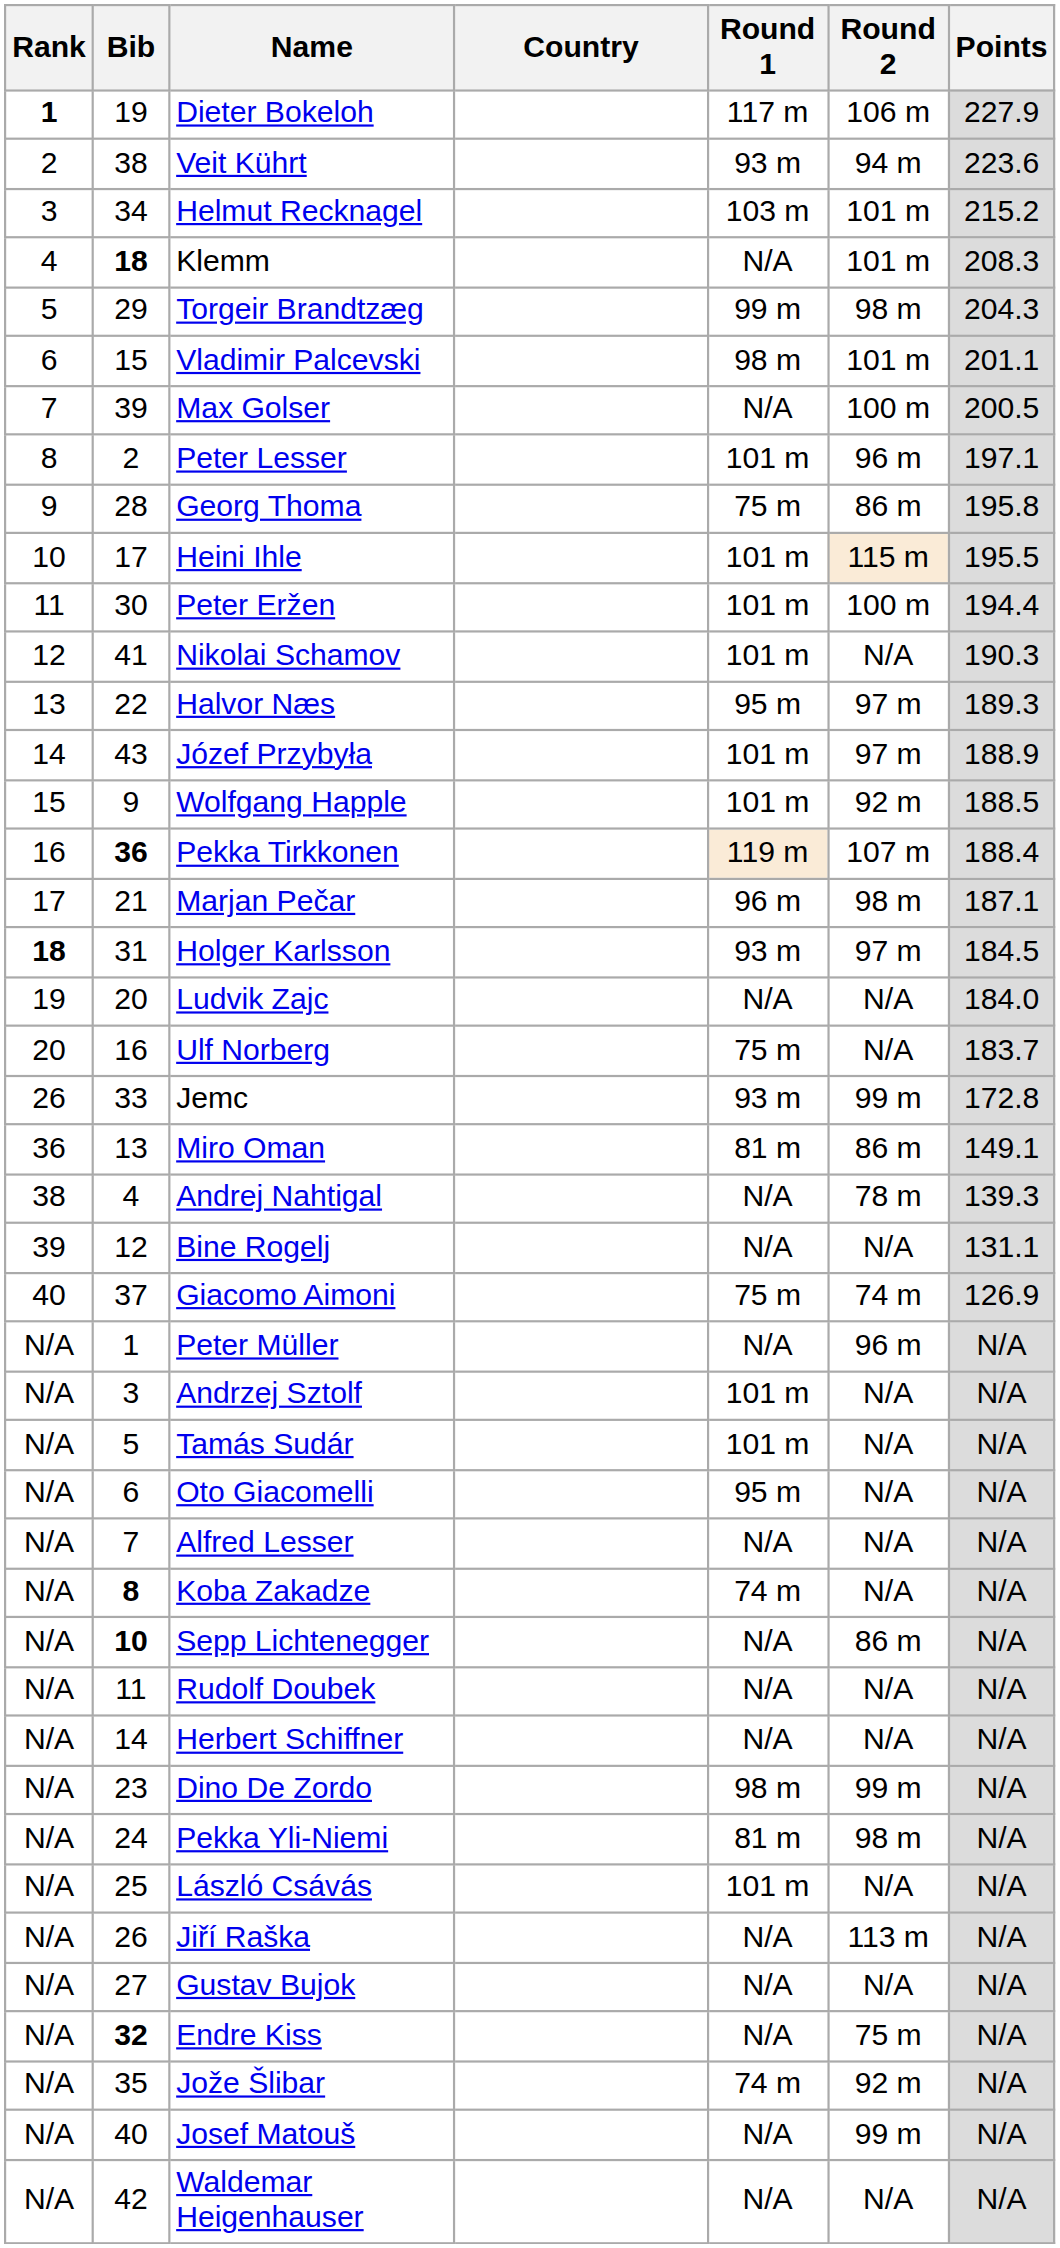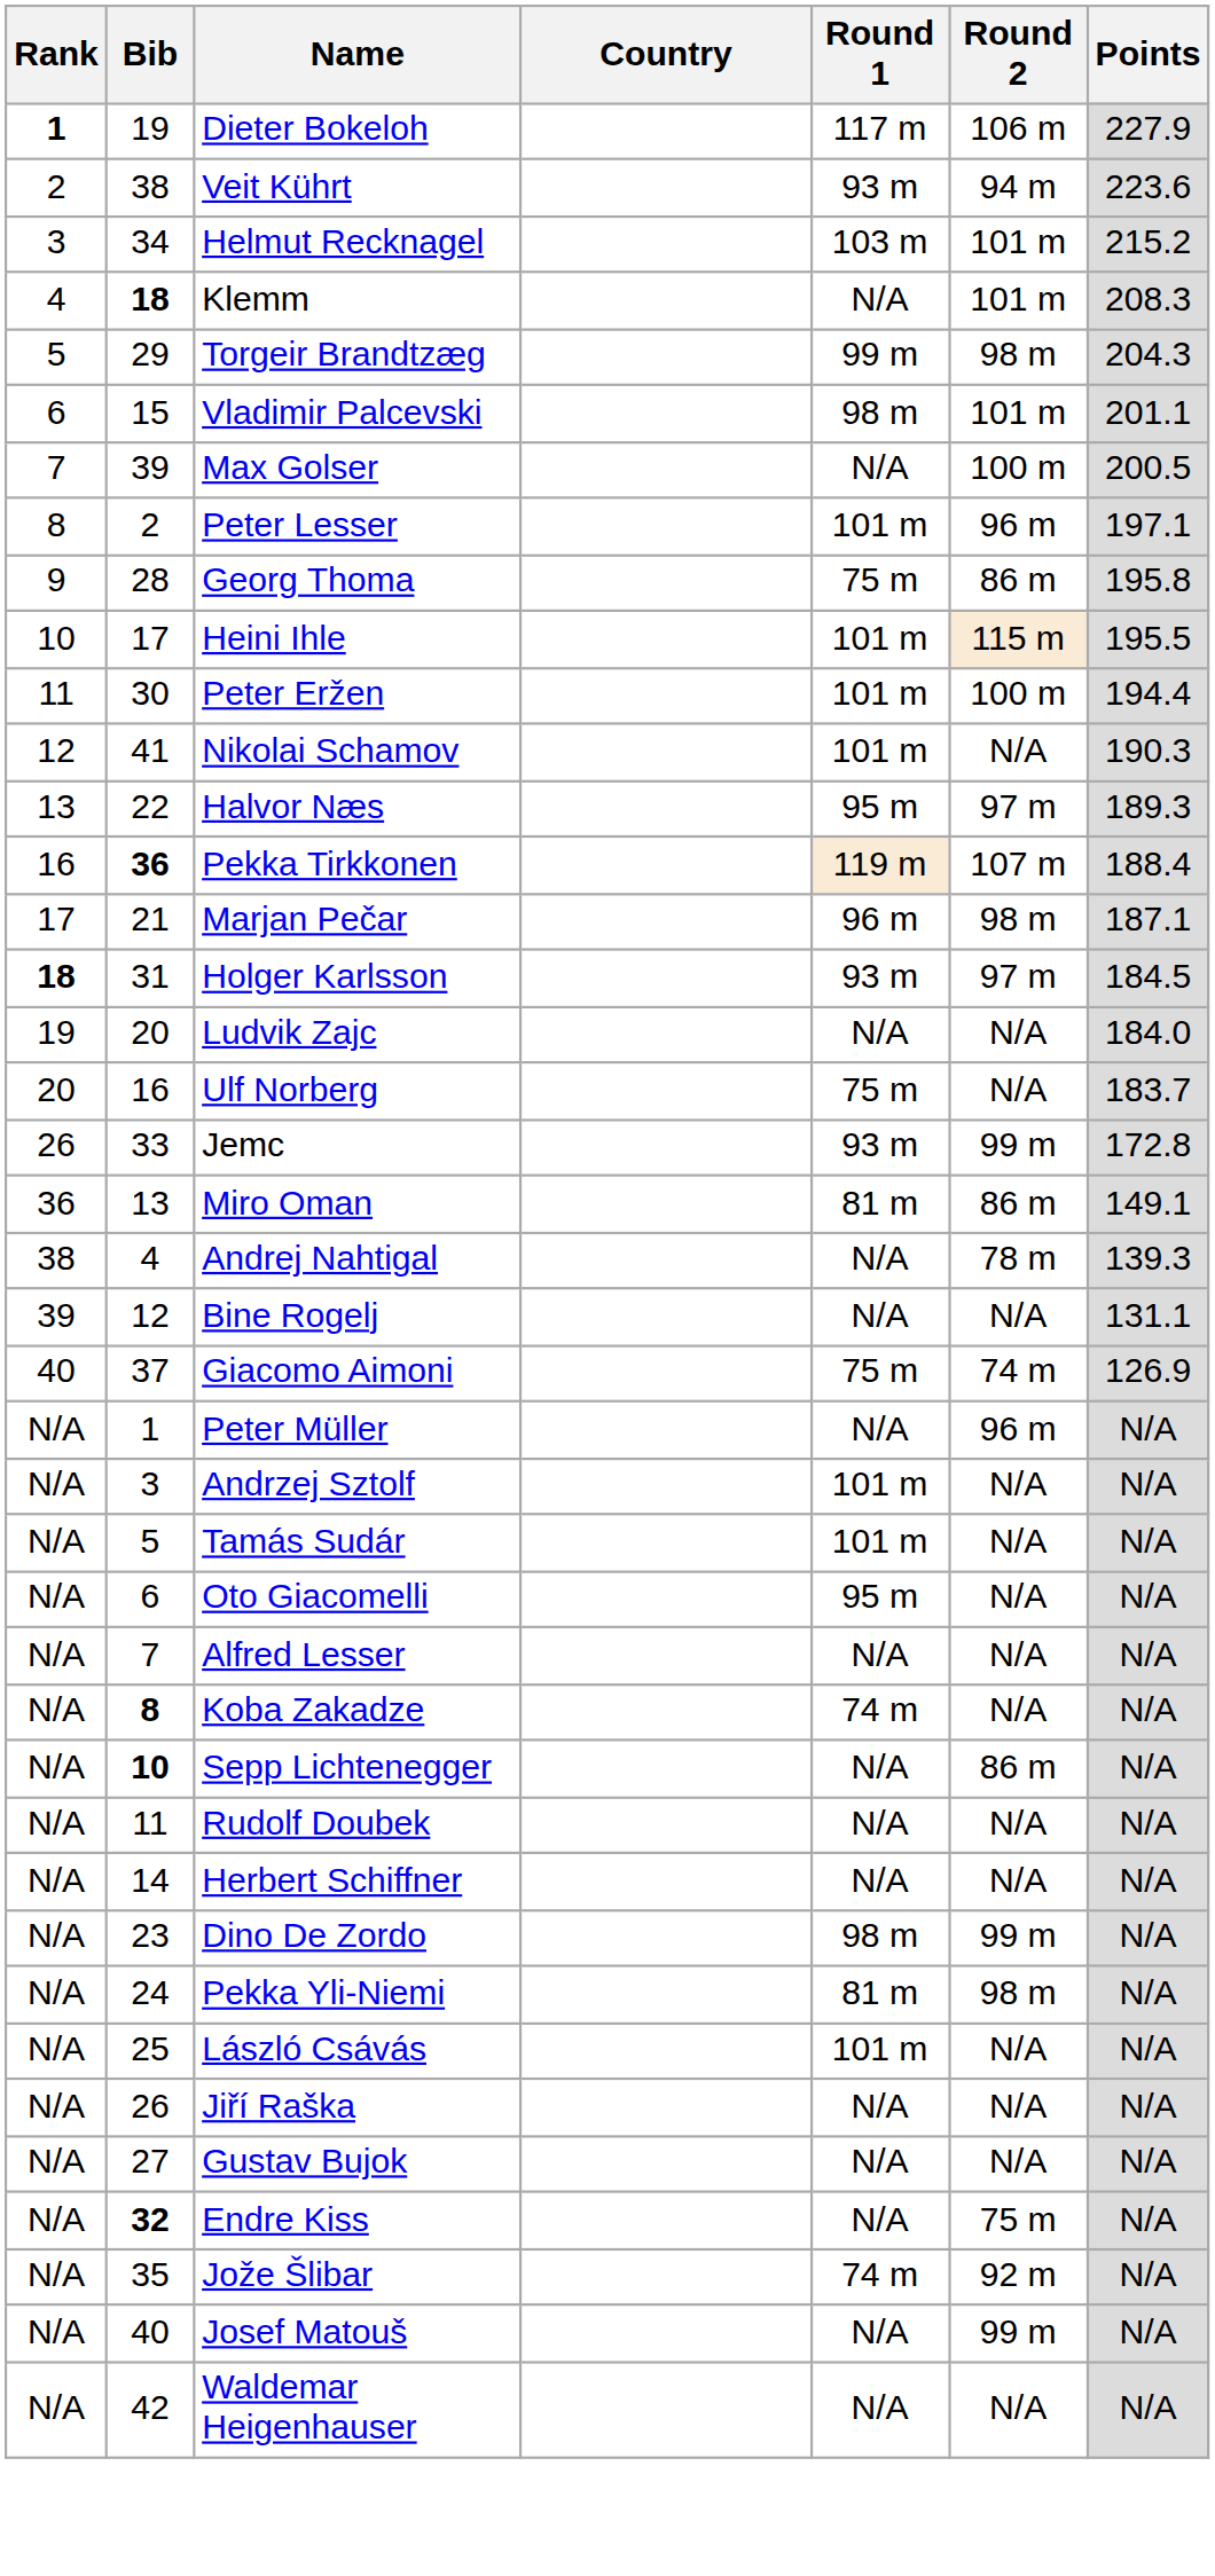- row: 14 | 43 | Józef Przybyła | 101 m | 97 m | 188.9
- row: 15 | 9 | Wolfgang Happle | 101 m | 92 m | 188.5
Jiří Raška | Round 2: 113 m -> N/A
